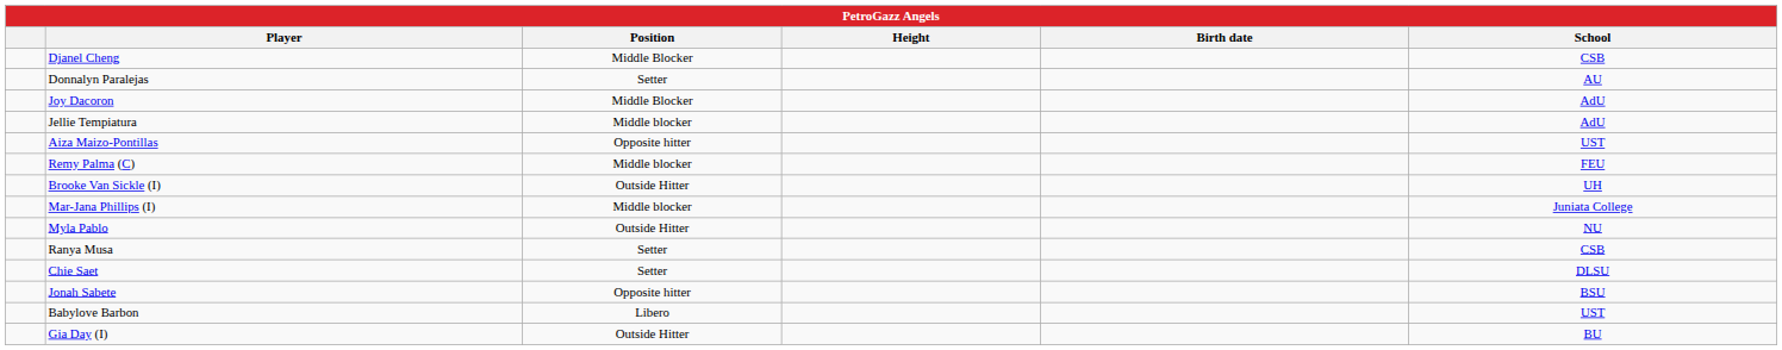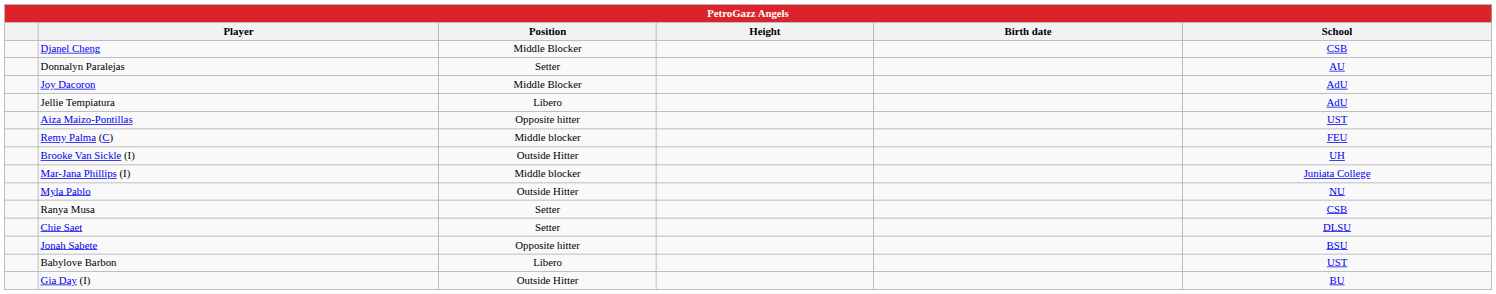Jellie Tempiatura | Position: Middle blocker -> Libero
